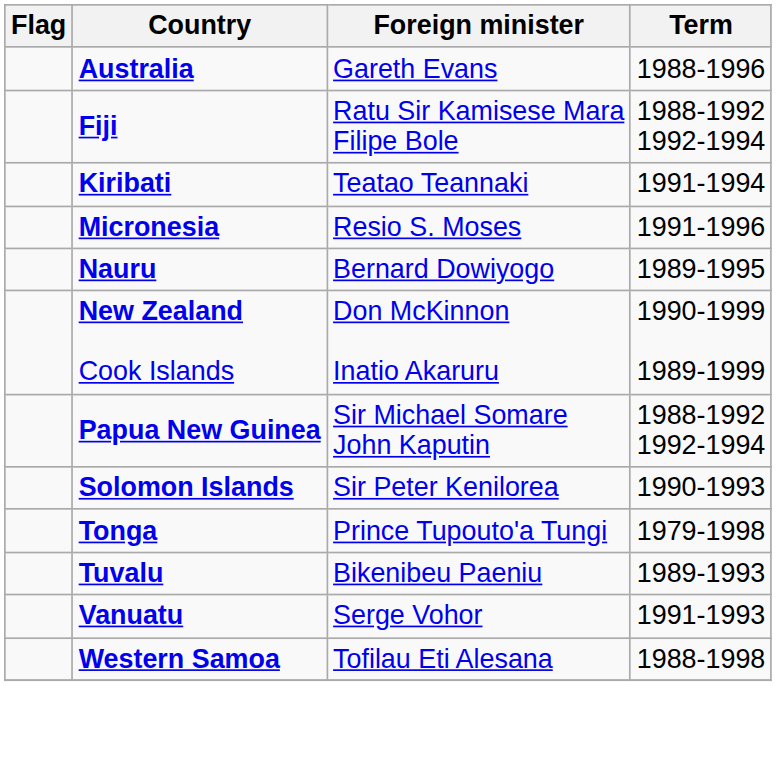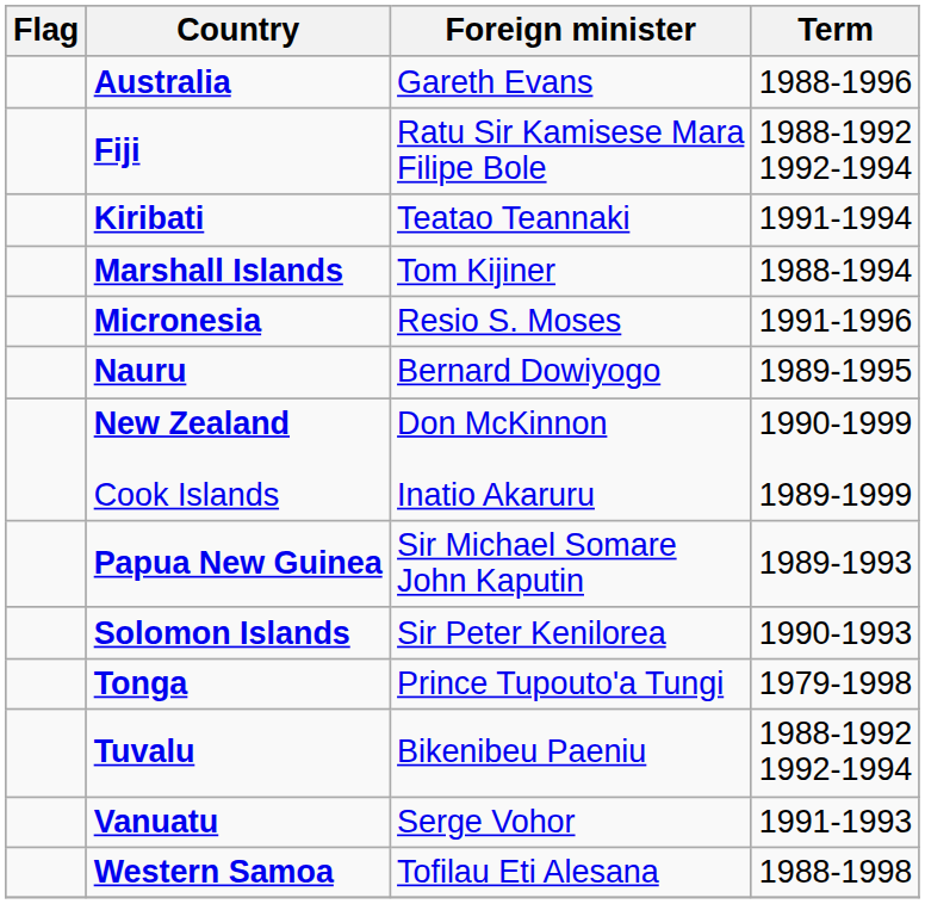+ row: Marshall Islands | Tom Kijiner | 1988-1994
Papua New Guinea | Term: 1988-1992 1992-1994 -> 1989-1993
Tuvalu | Term: 1989-1993 -> 1988-1992 1992-1994
